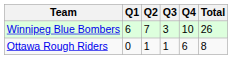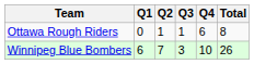rows swapped: Ottawa Rough Riders <-> Winnipeg Blue Bombers
